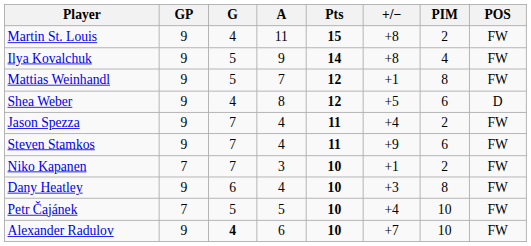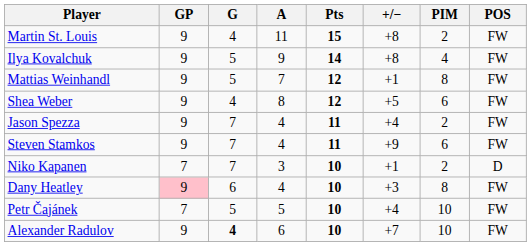Shea Weber | POS: D -> FW
Niko Kapanen | POS: FW -> D
Dany Heatley | GP: no background -> pink background
